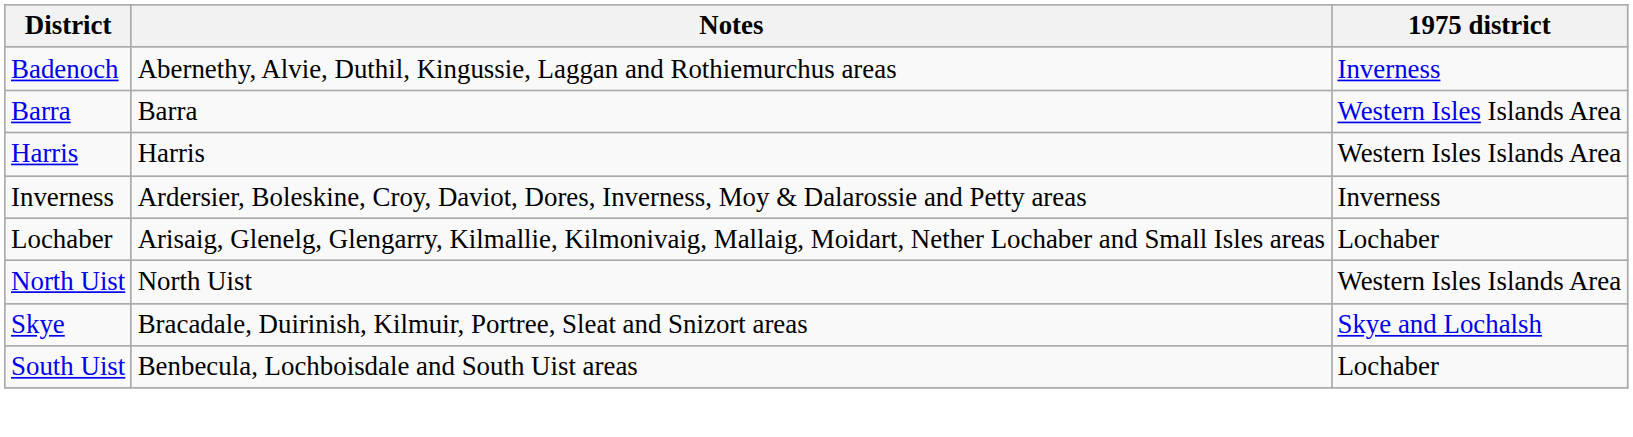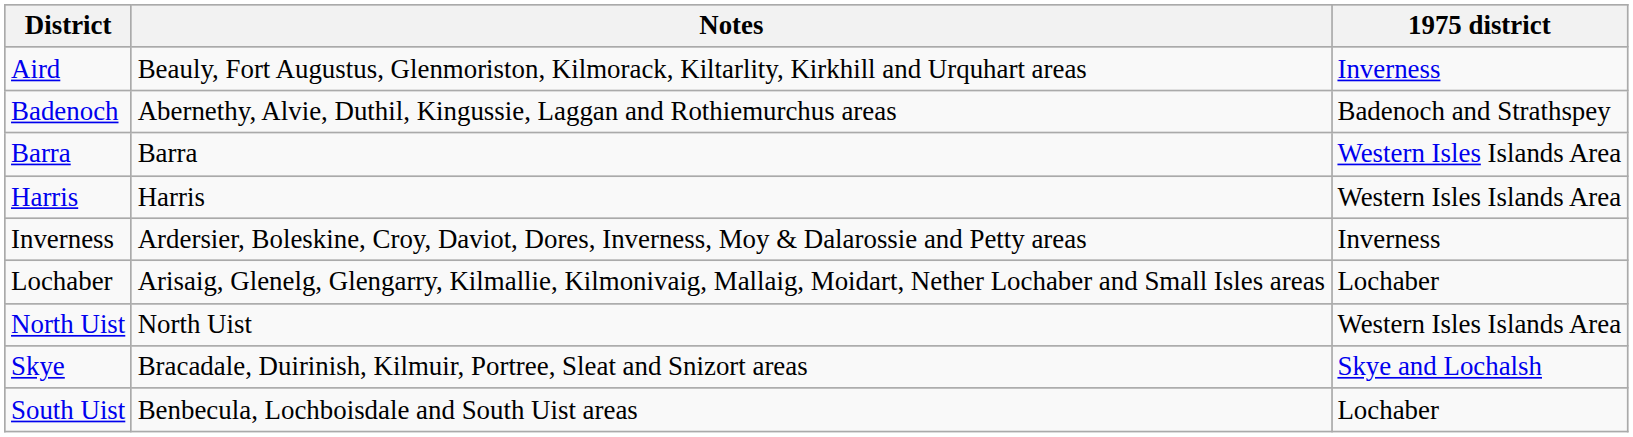+ row: Aird | Beauly, Fort Augustus, Glenmoriston, Kilmorack, Kiltarlity, Kirkhill and Urquhart areas | Inverness
Badenoch | 1975 district: Inverness -> Badenoch and Strathspey
